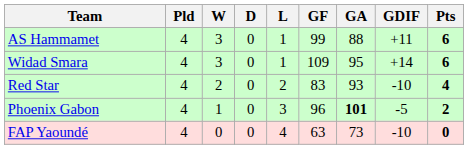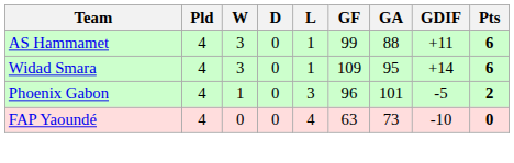- row: Red Star | 4 | 2 | 0 | 2 | 83 | 93 | -10 | 4
Phoenix Gabon | GA: bold -> normal
